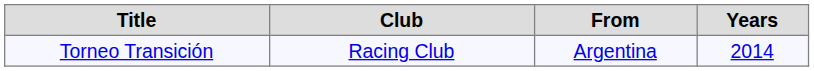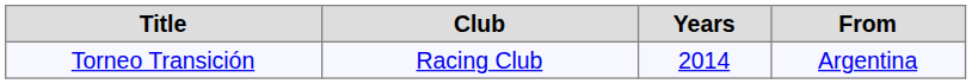columns swapped: From <-> Years
